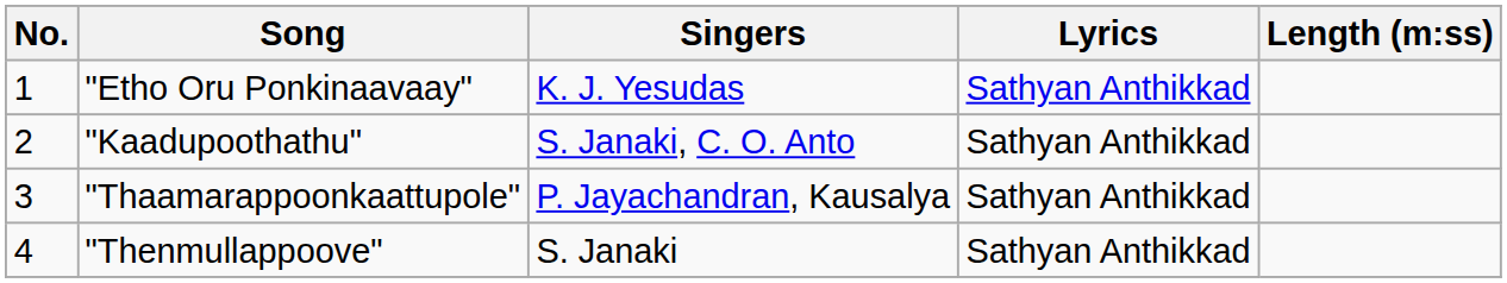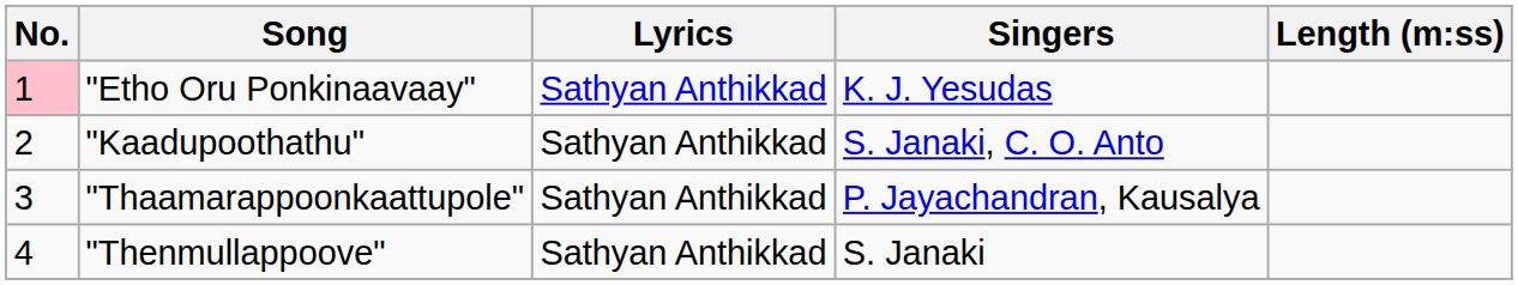columns swapped: Singers <-> Lyrics
"Etho Oru Ponkinaavaay" | No.: no background -> pink background
